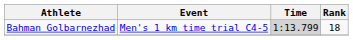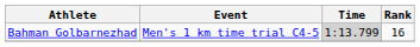Bahman Golbarnezhad | Rank: 18 -> 16
